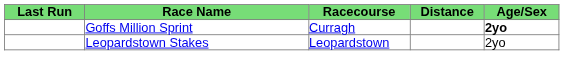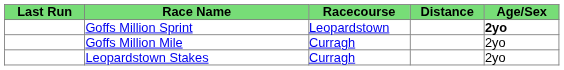Goffs Million Sprint | Racecourse: Curragh -> Leopardstown
+ row: Goffs Million Mile | Curragh | 2yo
Leopardstown Stakes | Racecourse: Leopardstown -> Curragh
